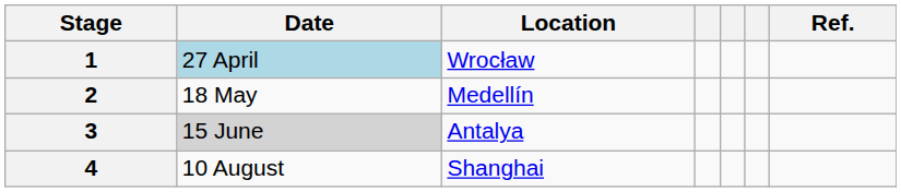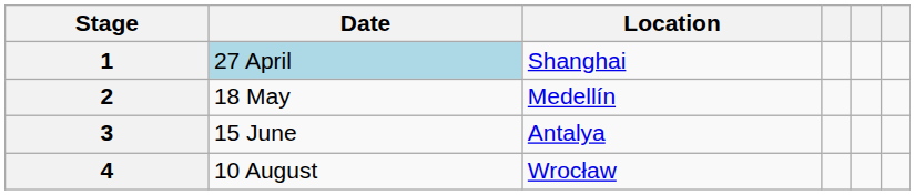- column: Ref.
1 | Location: Wrocław -> Shanghai
3 | Date: lightgrey background -> no background
4 | Location: Shanghai -> Wrocław
